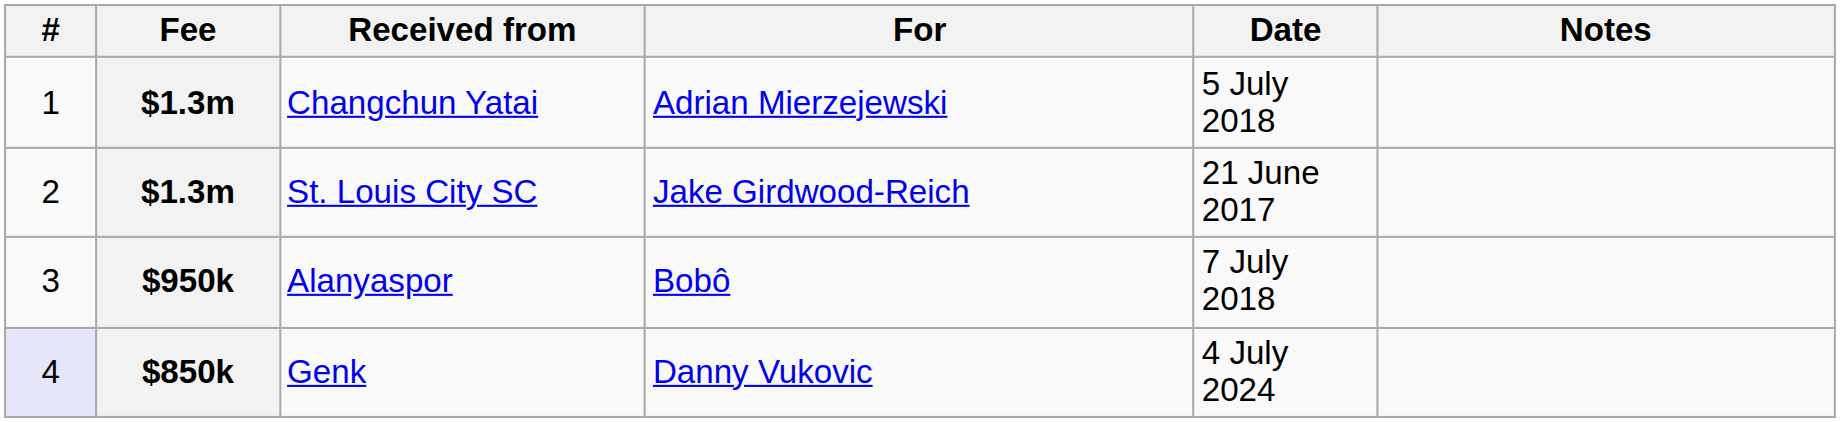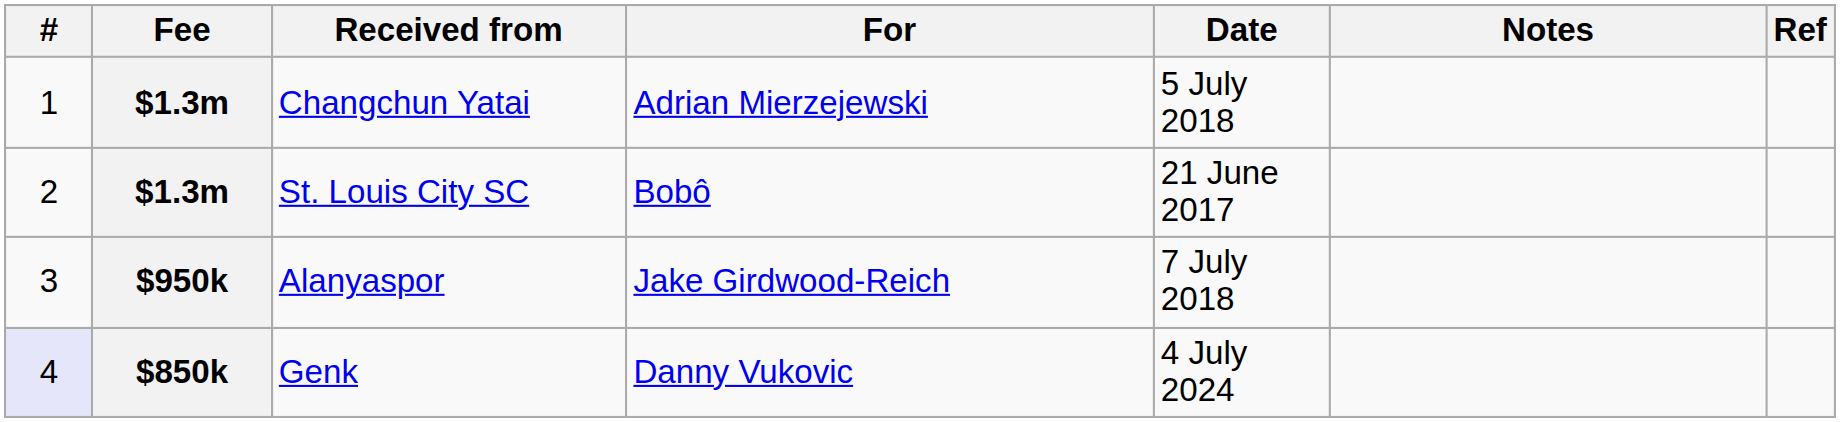+ column: Ref
St. Louis City SC | For: Jake Girdwood-Reich -> Bobô
Alanyaspor | For: Bobô -> Jake Girdwood-Reich
